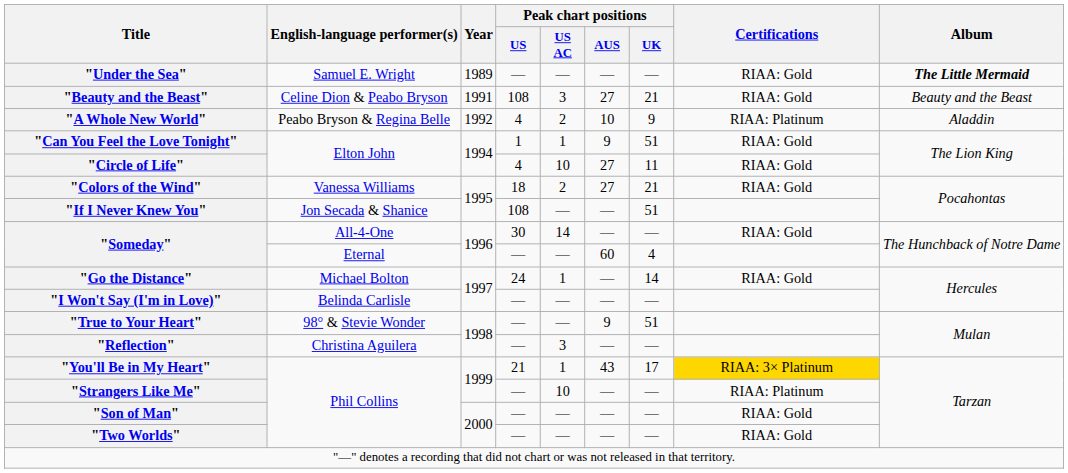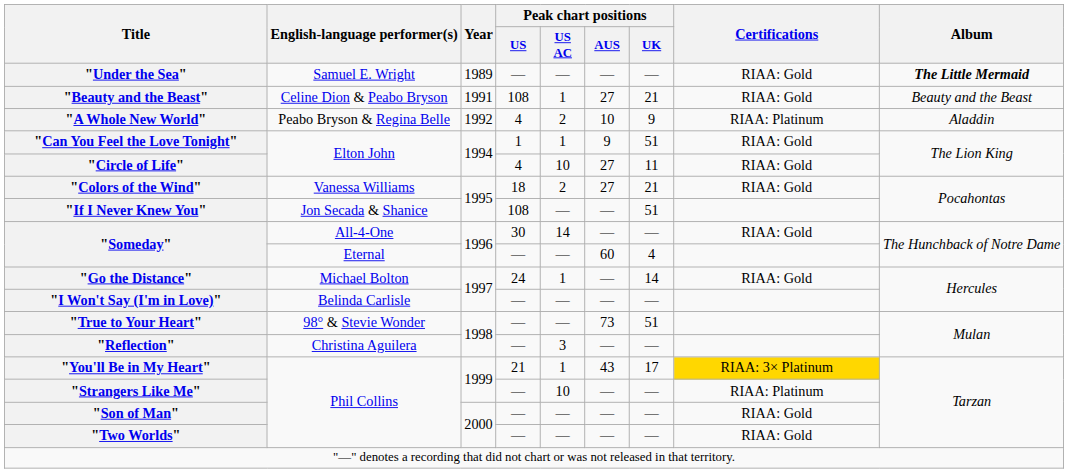"Beauty and the Beast" | Peak chart positions / US AC: 3 -> 1
"True to Your Heart" | Peak chart positions / AUS: 9 -> 73
